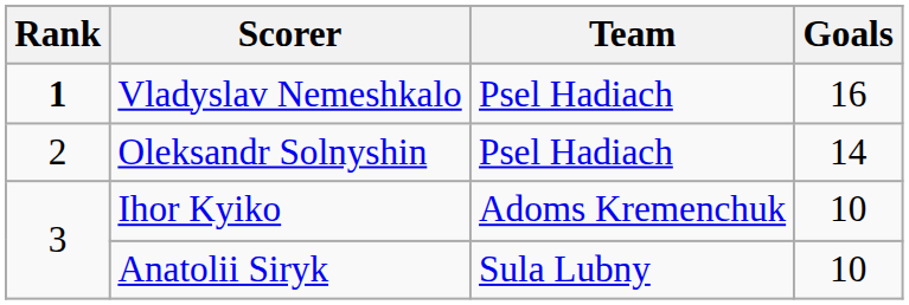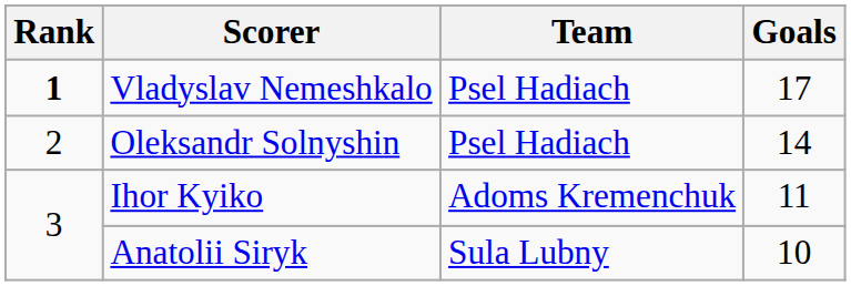Vladyslav Nemeshkalo | Goals: 16 -> 17
Ihor Kyiko | Goals: 10 -> 11
